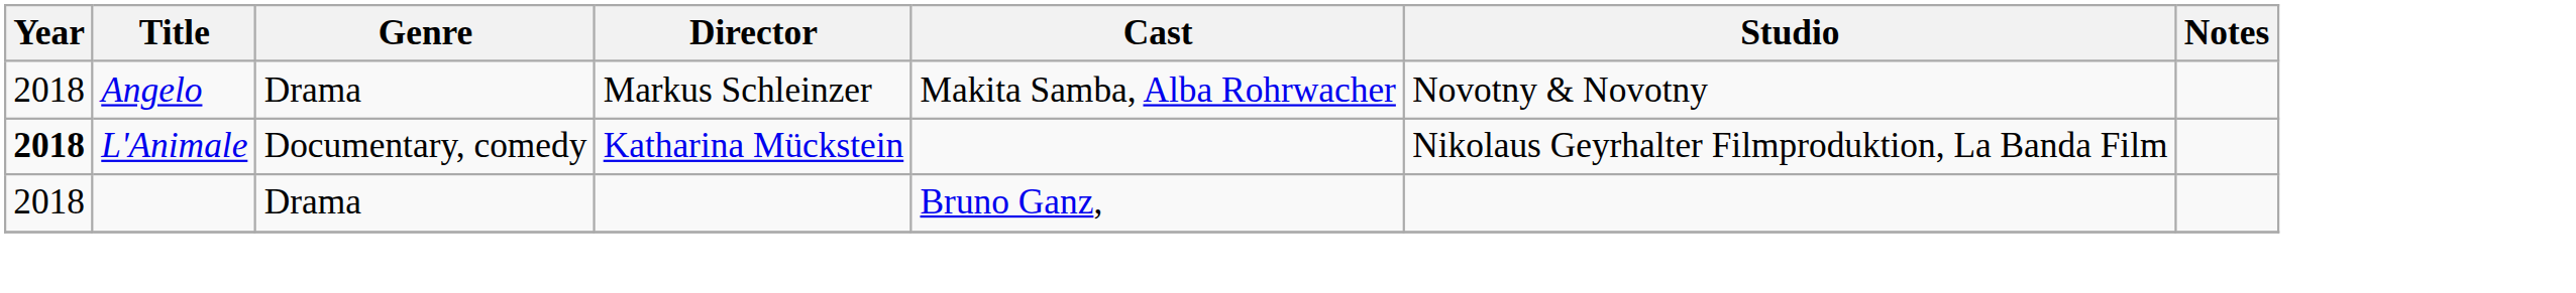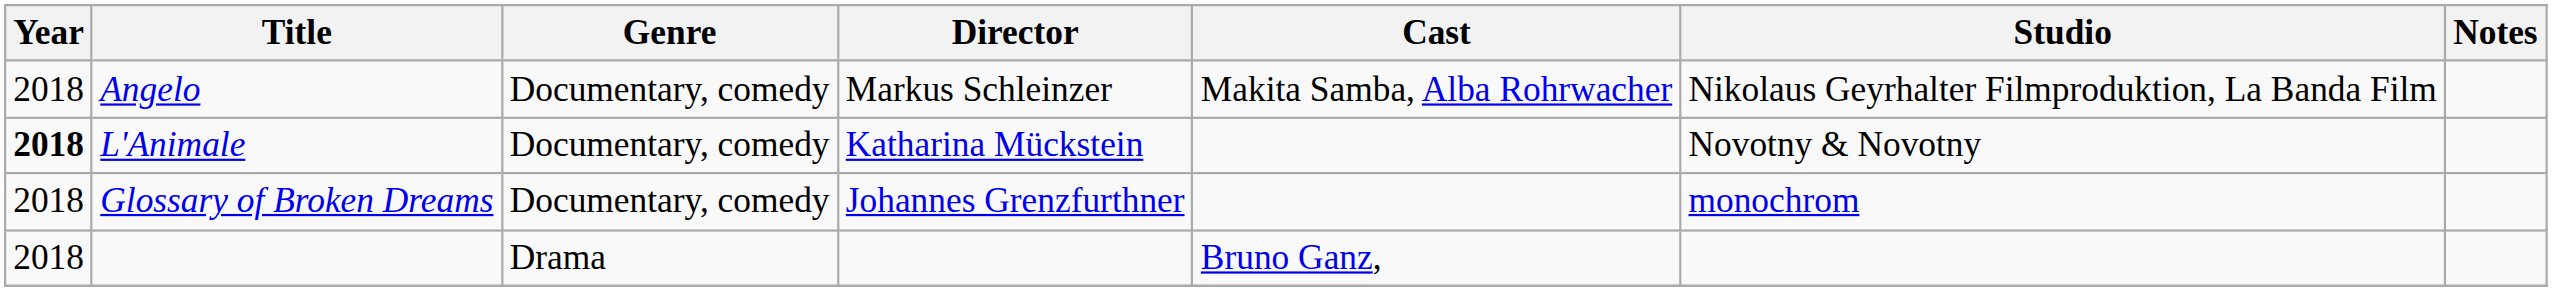Angelo | Genre: Drama -> Documentary, comedy
Angelo | Studio: Novotny & Novotny -> Nikolaus Geyrhalter Filmproduktion, La Banda Film
L'Animale | Studio: Nikolaus Geyrhalter Filmproduktion, La Banda Film -> Novotny & Novotny
+ row: 2018 | Glossary of Broken Dreams | Documentary, comedy | Johannes Grenzfurthner | monochrom
